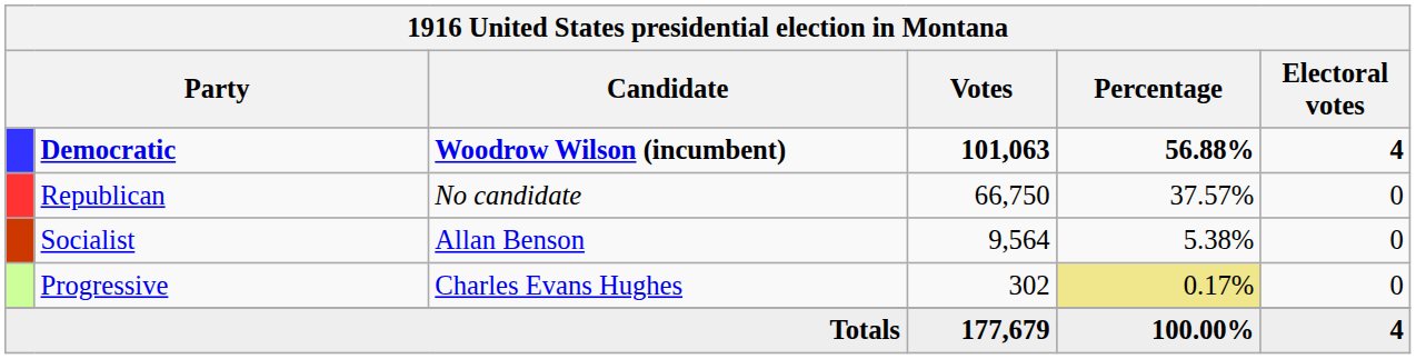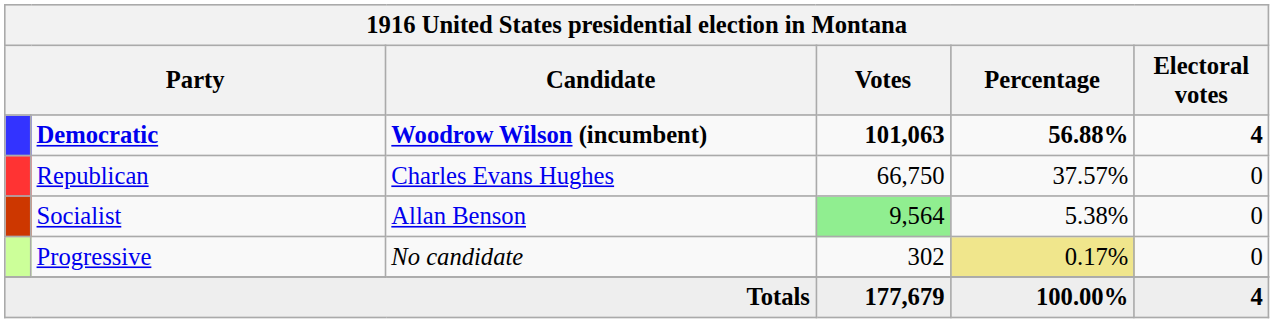Republican | Candidate: No candidate -> Charles Evans Hughes
Socialist | Votes: no background -> lightgreen background
Progressive | Candidate: Charles Evans Hughes -> No candidate
